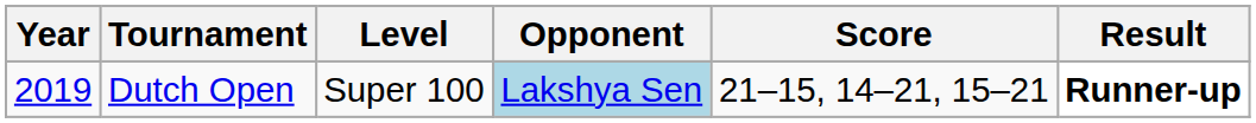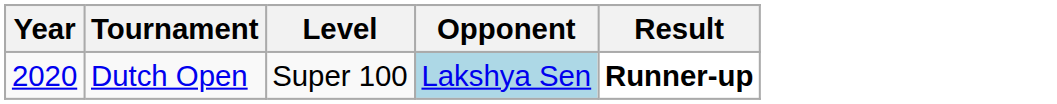- column: Score | 21–15, 14–21, 15–21
Dutch Open | Year: 2019 -> 2020
